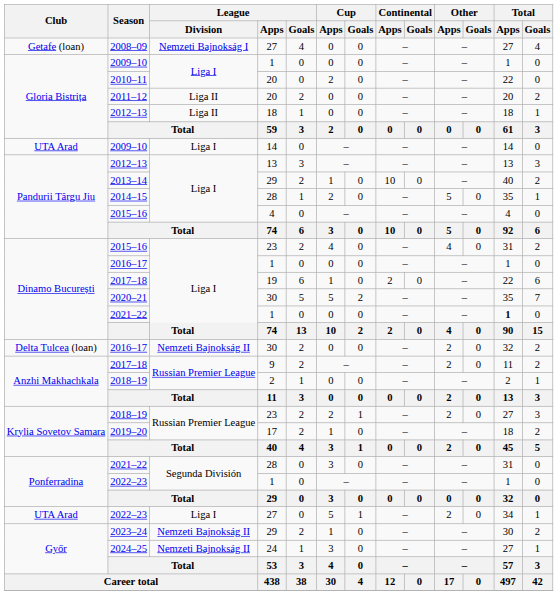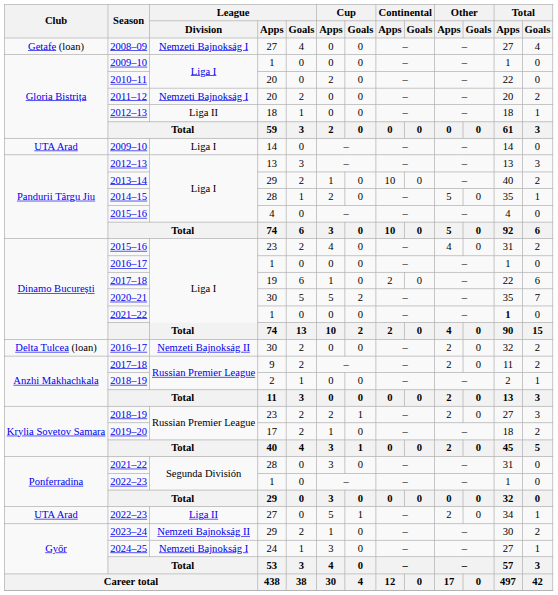2011–12 | League / Division: Liga II -> Nemzeti Bajnokság I
2022–23 / 27 | League / Division: Liga I -> Liga II
2024–25 | League / Division: Nemzeti Bajnokság II -> Nemzeti Bajnokság I
